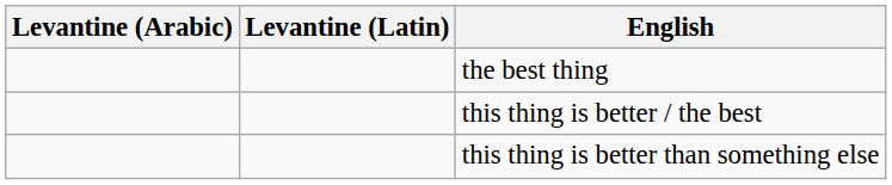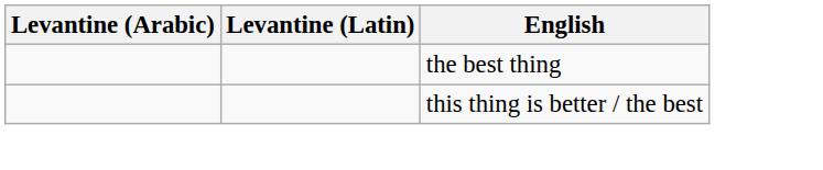- row: this thing is better than something else
